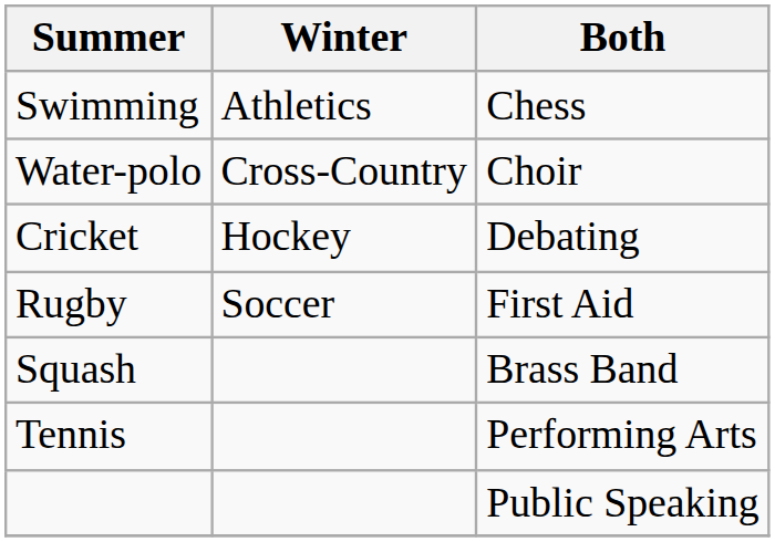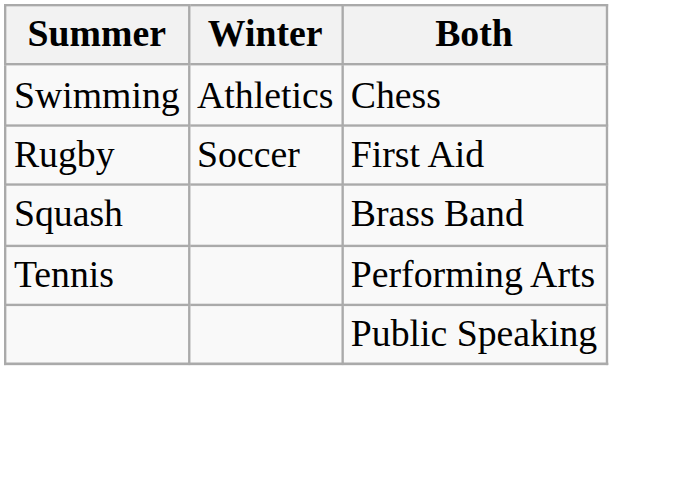- row: Water-polo | Cross-Country | Choir
- row: Cricket | Hockey | Debating
